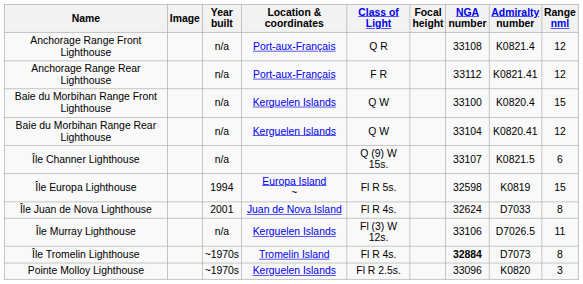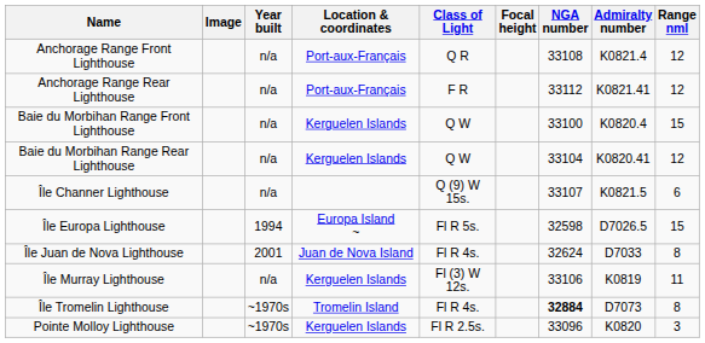Île Europa Lighthouse | Admiralty number: K0819 -> D7026.5
Île Murray Lighthouse | Admiralty number: D7026.5 -> K0819
